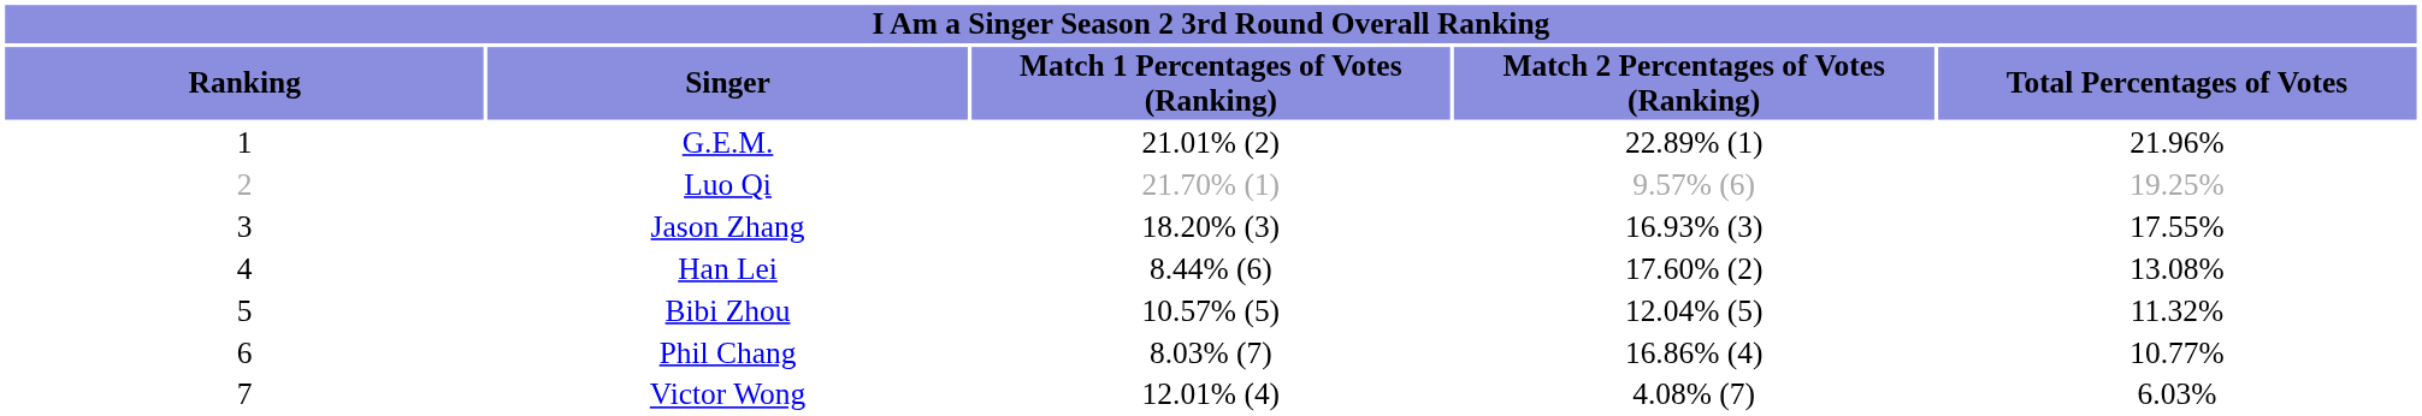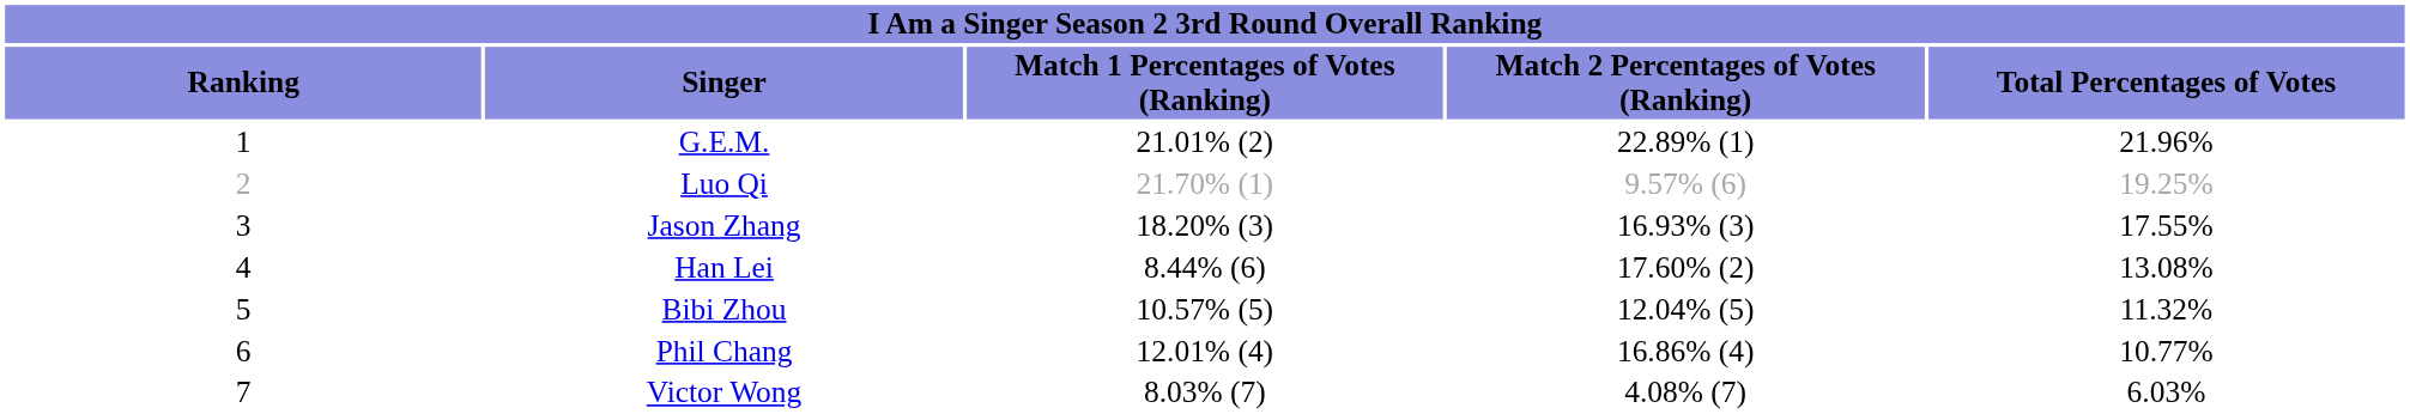Phil Chang | column 3: 8.03% (7) -> 12.01% (4)
Victor Wong | column 3: 12.01% (4) -> 8.03% (7)
